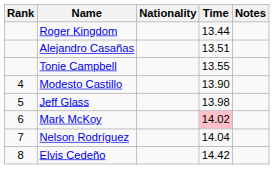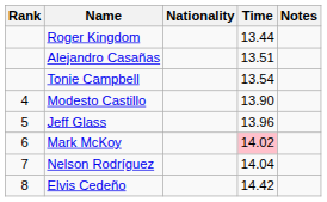Tonie Campbell | Time: 13.55 -> 13.54
Jeff Glass | Time: 13.98 -> 13.96
